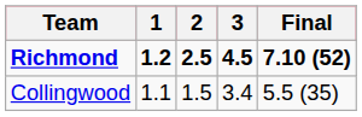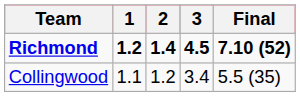Richmond | 2: 2.5 -> 1.4
Collingwood | 2: 1.5 -> 1.2
